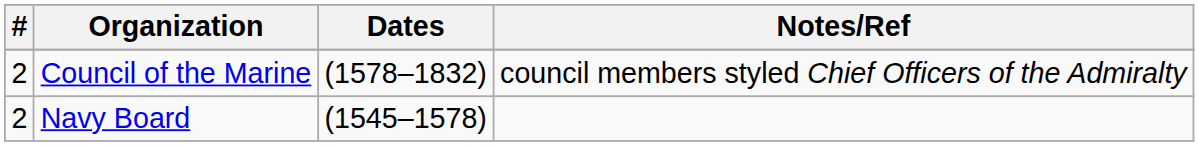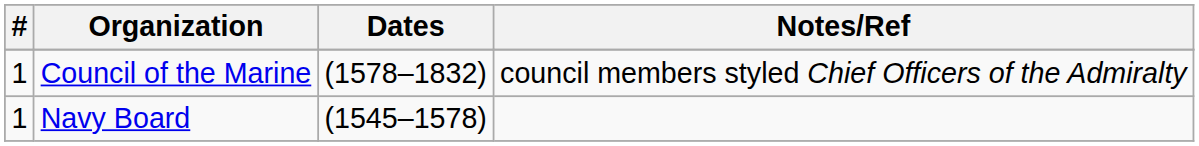Council of the Marine | #: 2 -> 1
Navy Board | #: 2 -> 1
